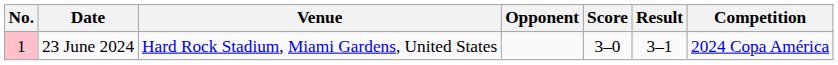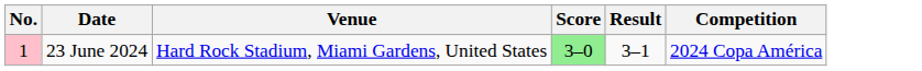- column: Opponent
23 June 2024 | Score: no background -> lightgreen background
